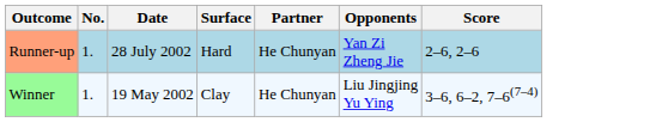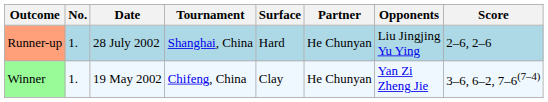+ column: Tournament | Shanghai, China | Chifeng, China
Runner-up | Opponents: Yan Zi Zheng Jie -> Liu Jingjing Yu Ying
Winner | Opponents: Liu Jingjing Yu Ying -> Yan Zi Zheng Jie
